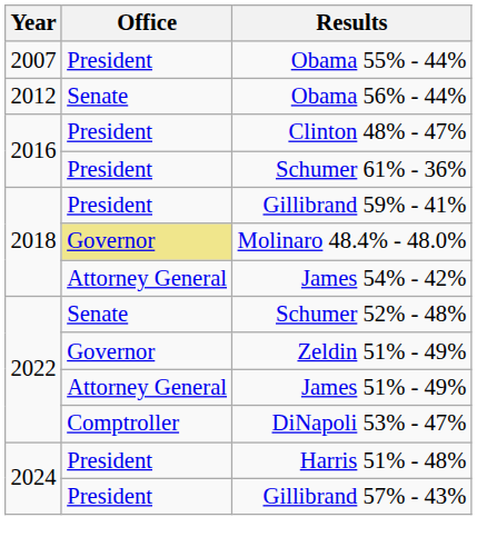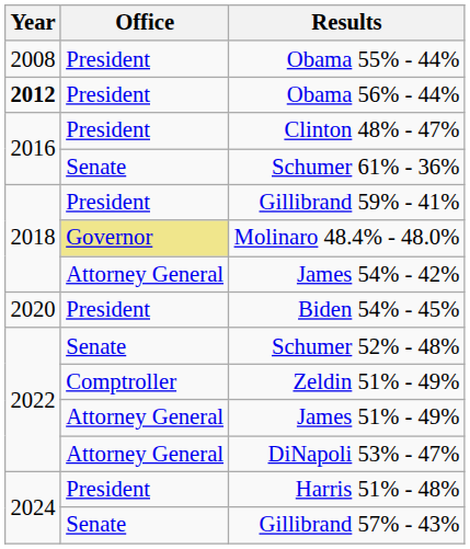Obama 55% - 44% | Year: 2007 -> 2008
Obama 56% - 44% | Year: normal -> bold
Obama 56% - 44% | Office: Senate -> President
Schumer 61% - 36% | Office: President -> Senate
+ row: 2020 | President | Biden 54% - 45%
Zeldin 51% - 49% | Office: Governor -> Comptroller
DiNapoli 53% - 47% | Office: Comptroller -> Attorney General
Gillibrand 57% - 43% | Office: President -> Senate
